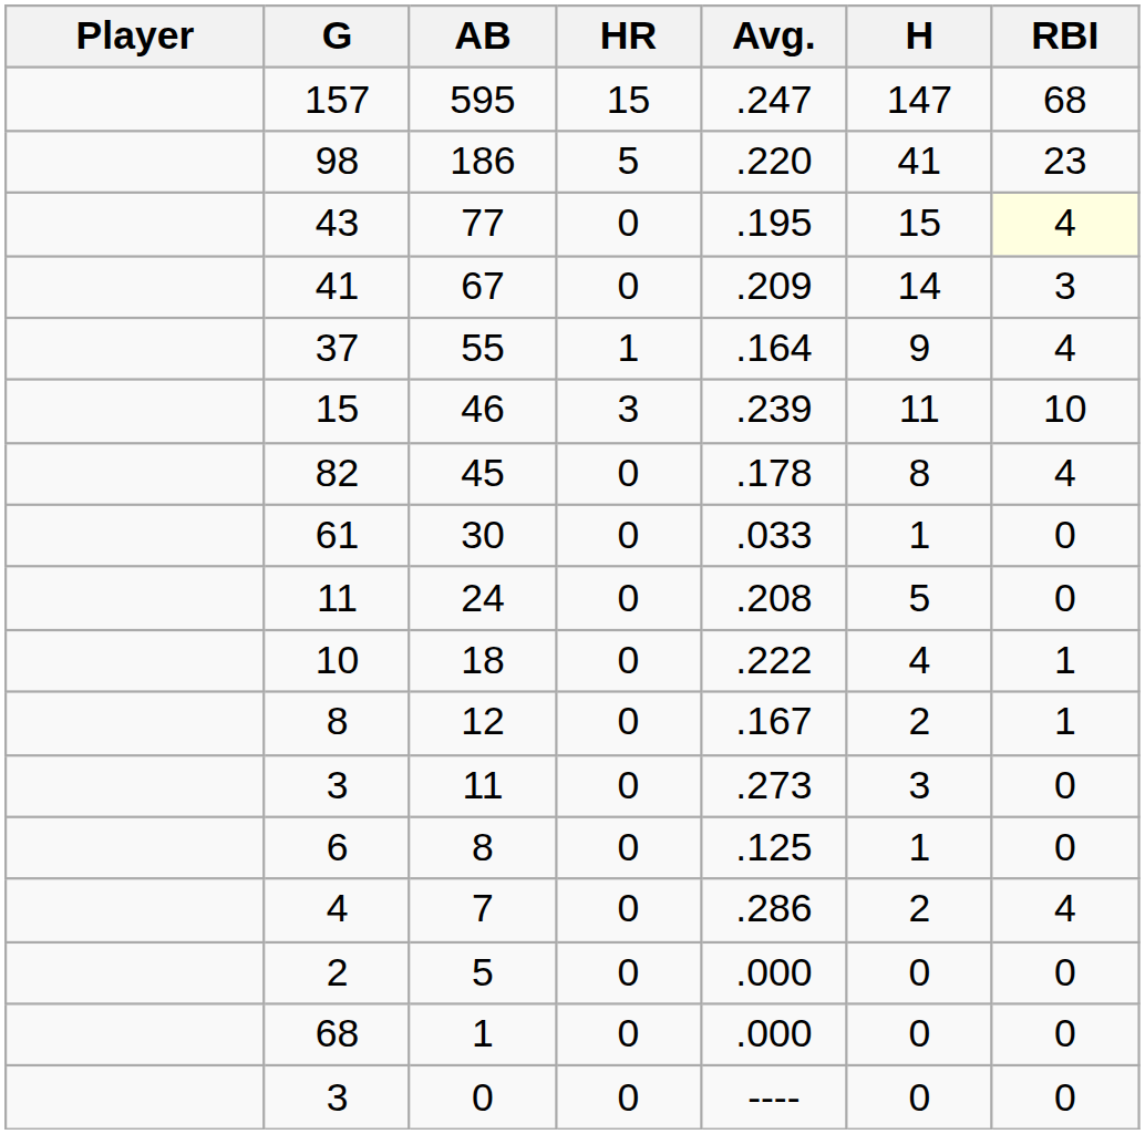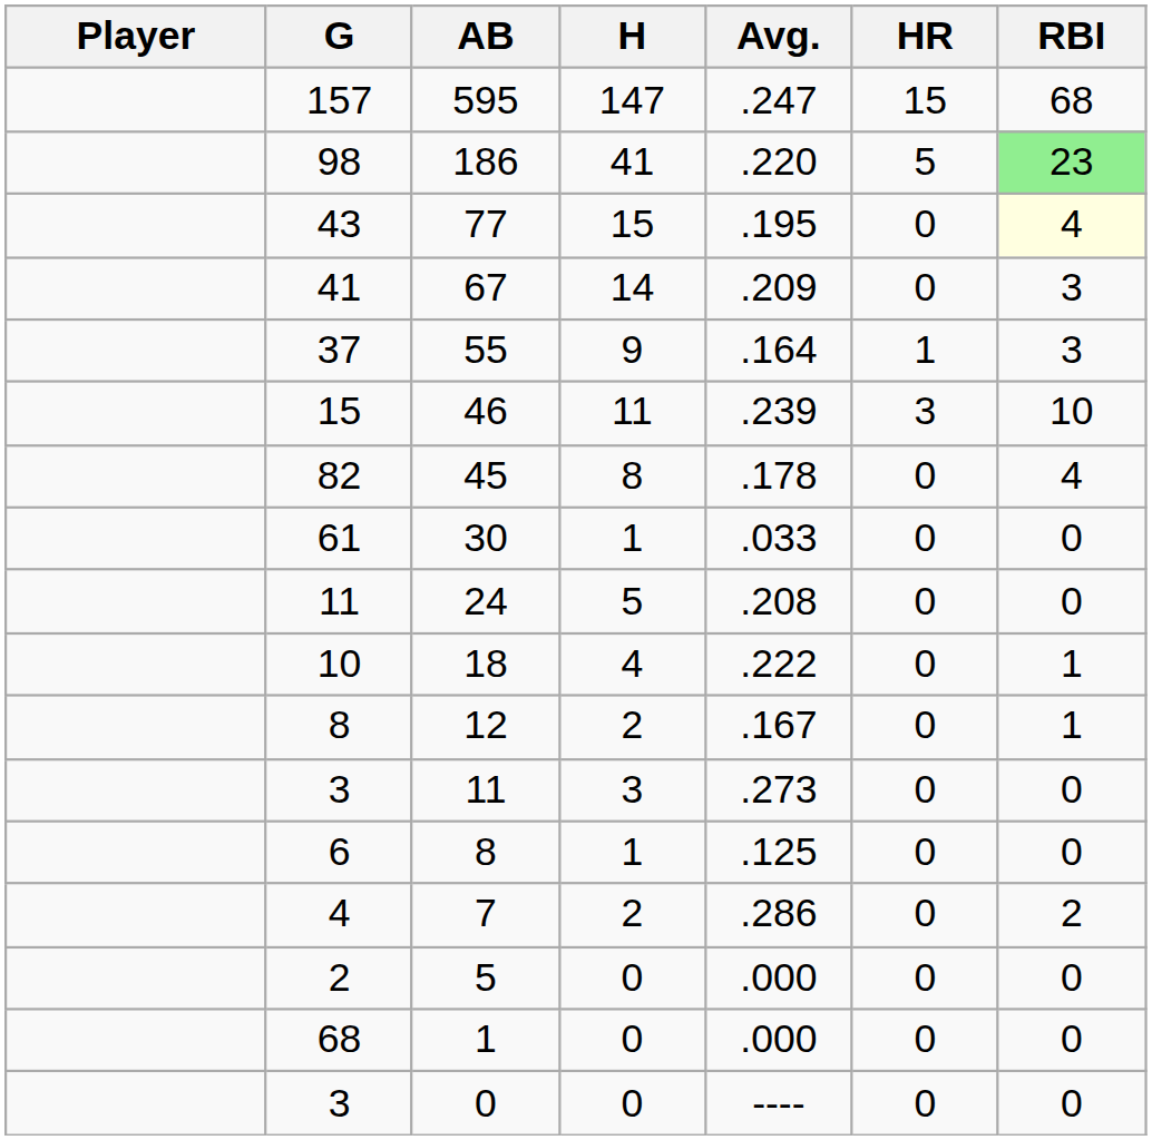columns swapped: H <-> HR
186 | RBI: no background -> lightgreen background
55 | RBI: 4 -> 3
7 | RBI: 4 -> 2
